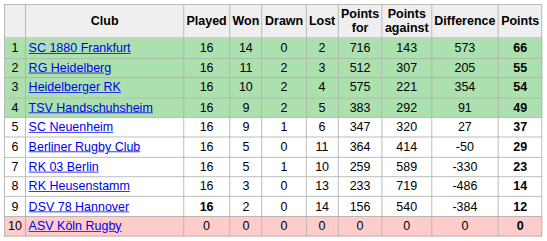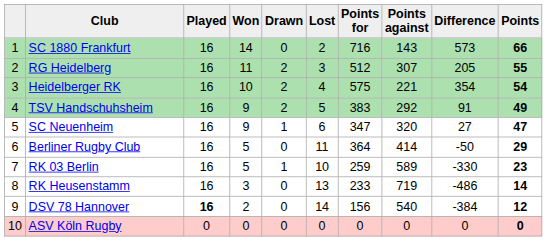SC Neuenheim | Points: 37 -> 47
